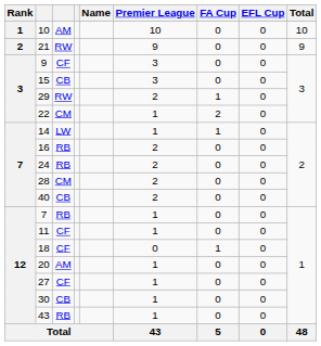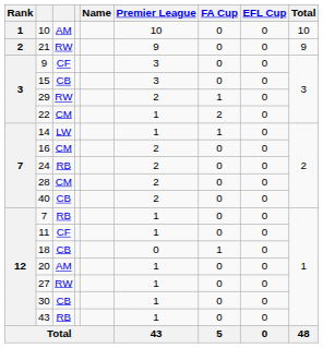16 | column 3: RB -> CM
18 | column 3: CF -> CB
27 | column 3: CF -> RW
